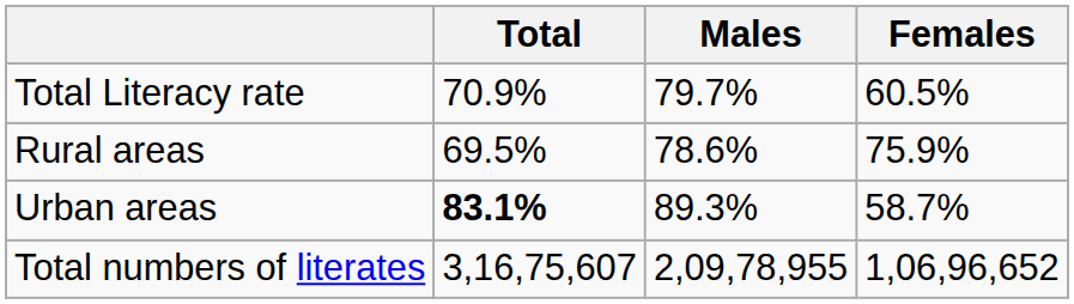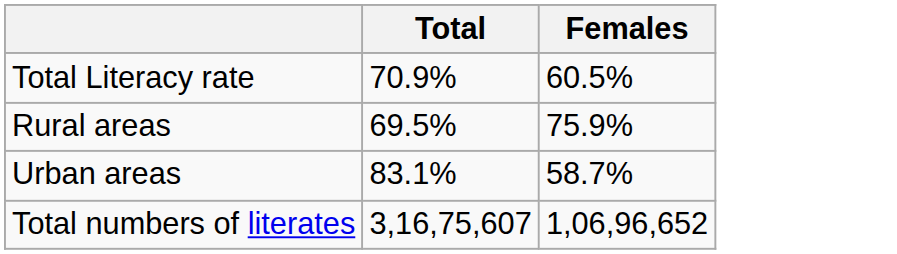- column: Males | 79.7% | 78.6% | 89.3% | 2,09,78,955
Urban areas | Total: bold -> normal
